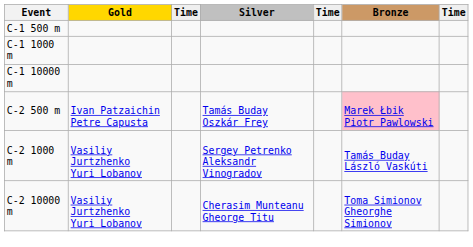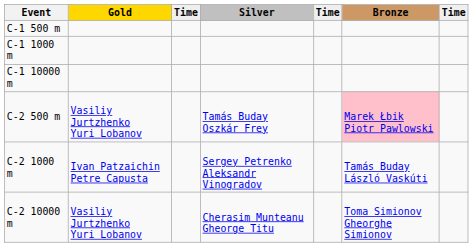C-2 500 m | Gold: Ivan Patzaichin Petre Capusta -> Vasiliy Jurtzhenko Yuri Lobanov
C-2 1000 m | Gold: Vasiliy Jurtzhenko Yuri Lobanov -> Ivan Patzaichin Petre Capusta
